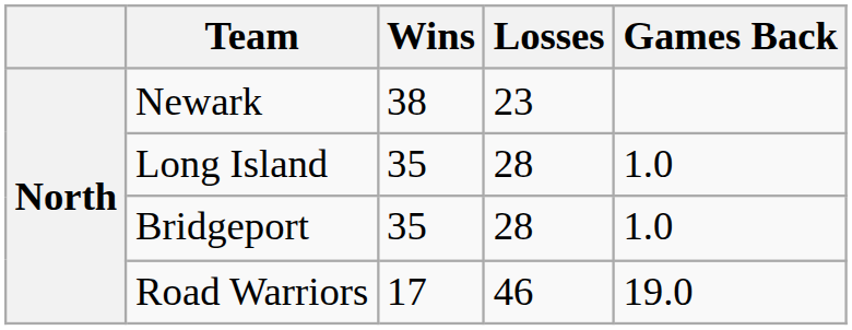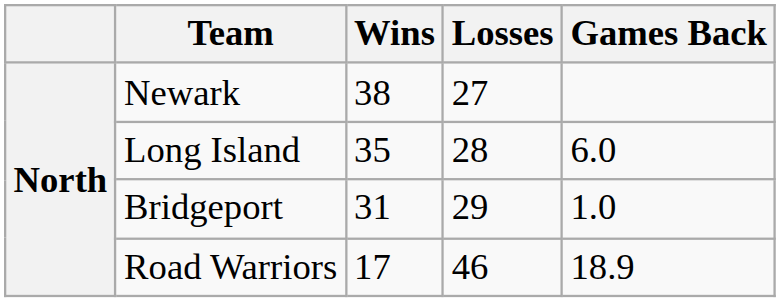Newark | Losses: 23 -> 27
Long Island | Games Back: 1.0 -> 6.0
Bridgeport | Wins: 35 -> 31
Bridgeport | Losses: 28 -> 29
Road Warriors | Games Back: 19.0 -> 18.9
